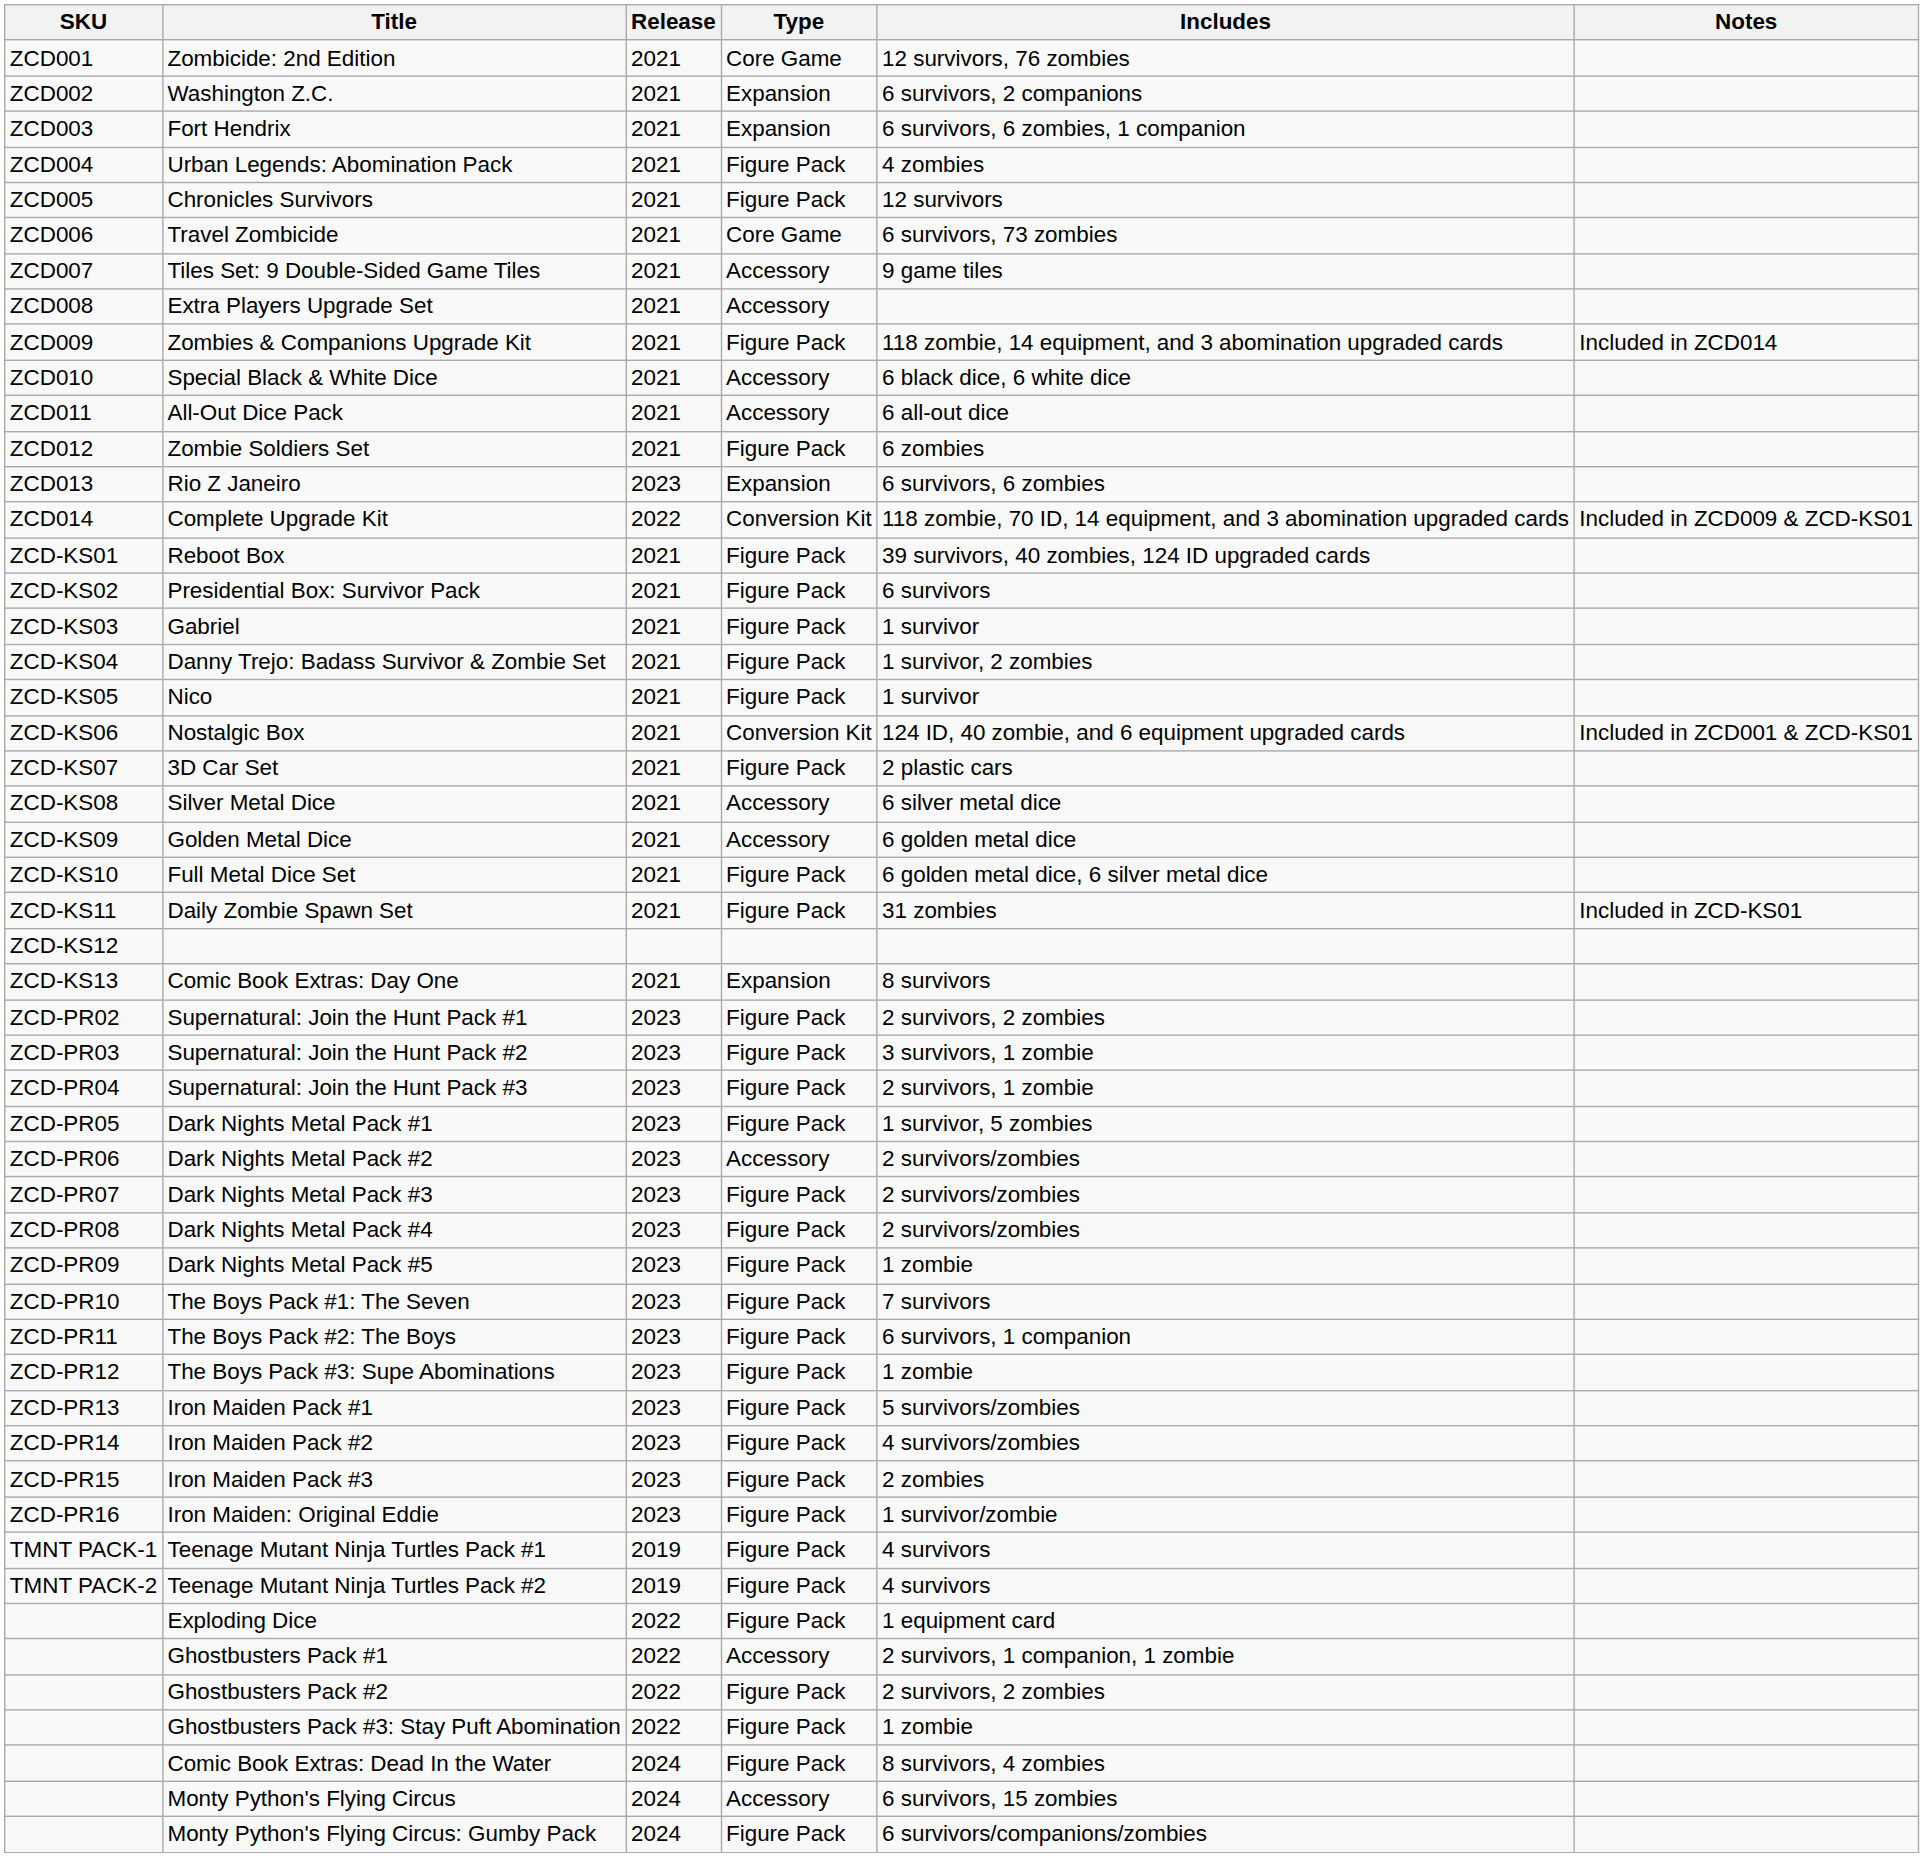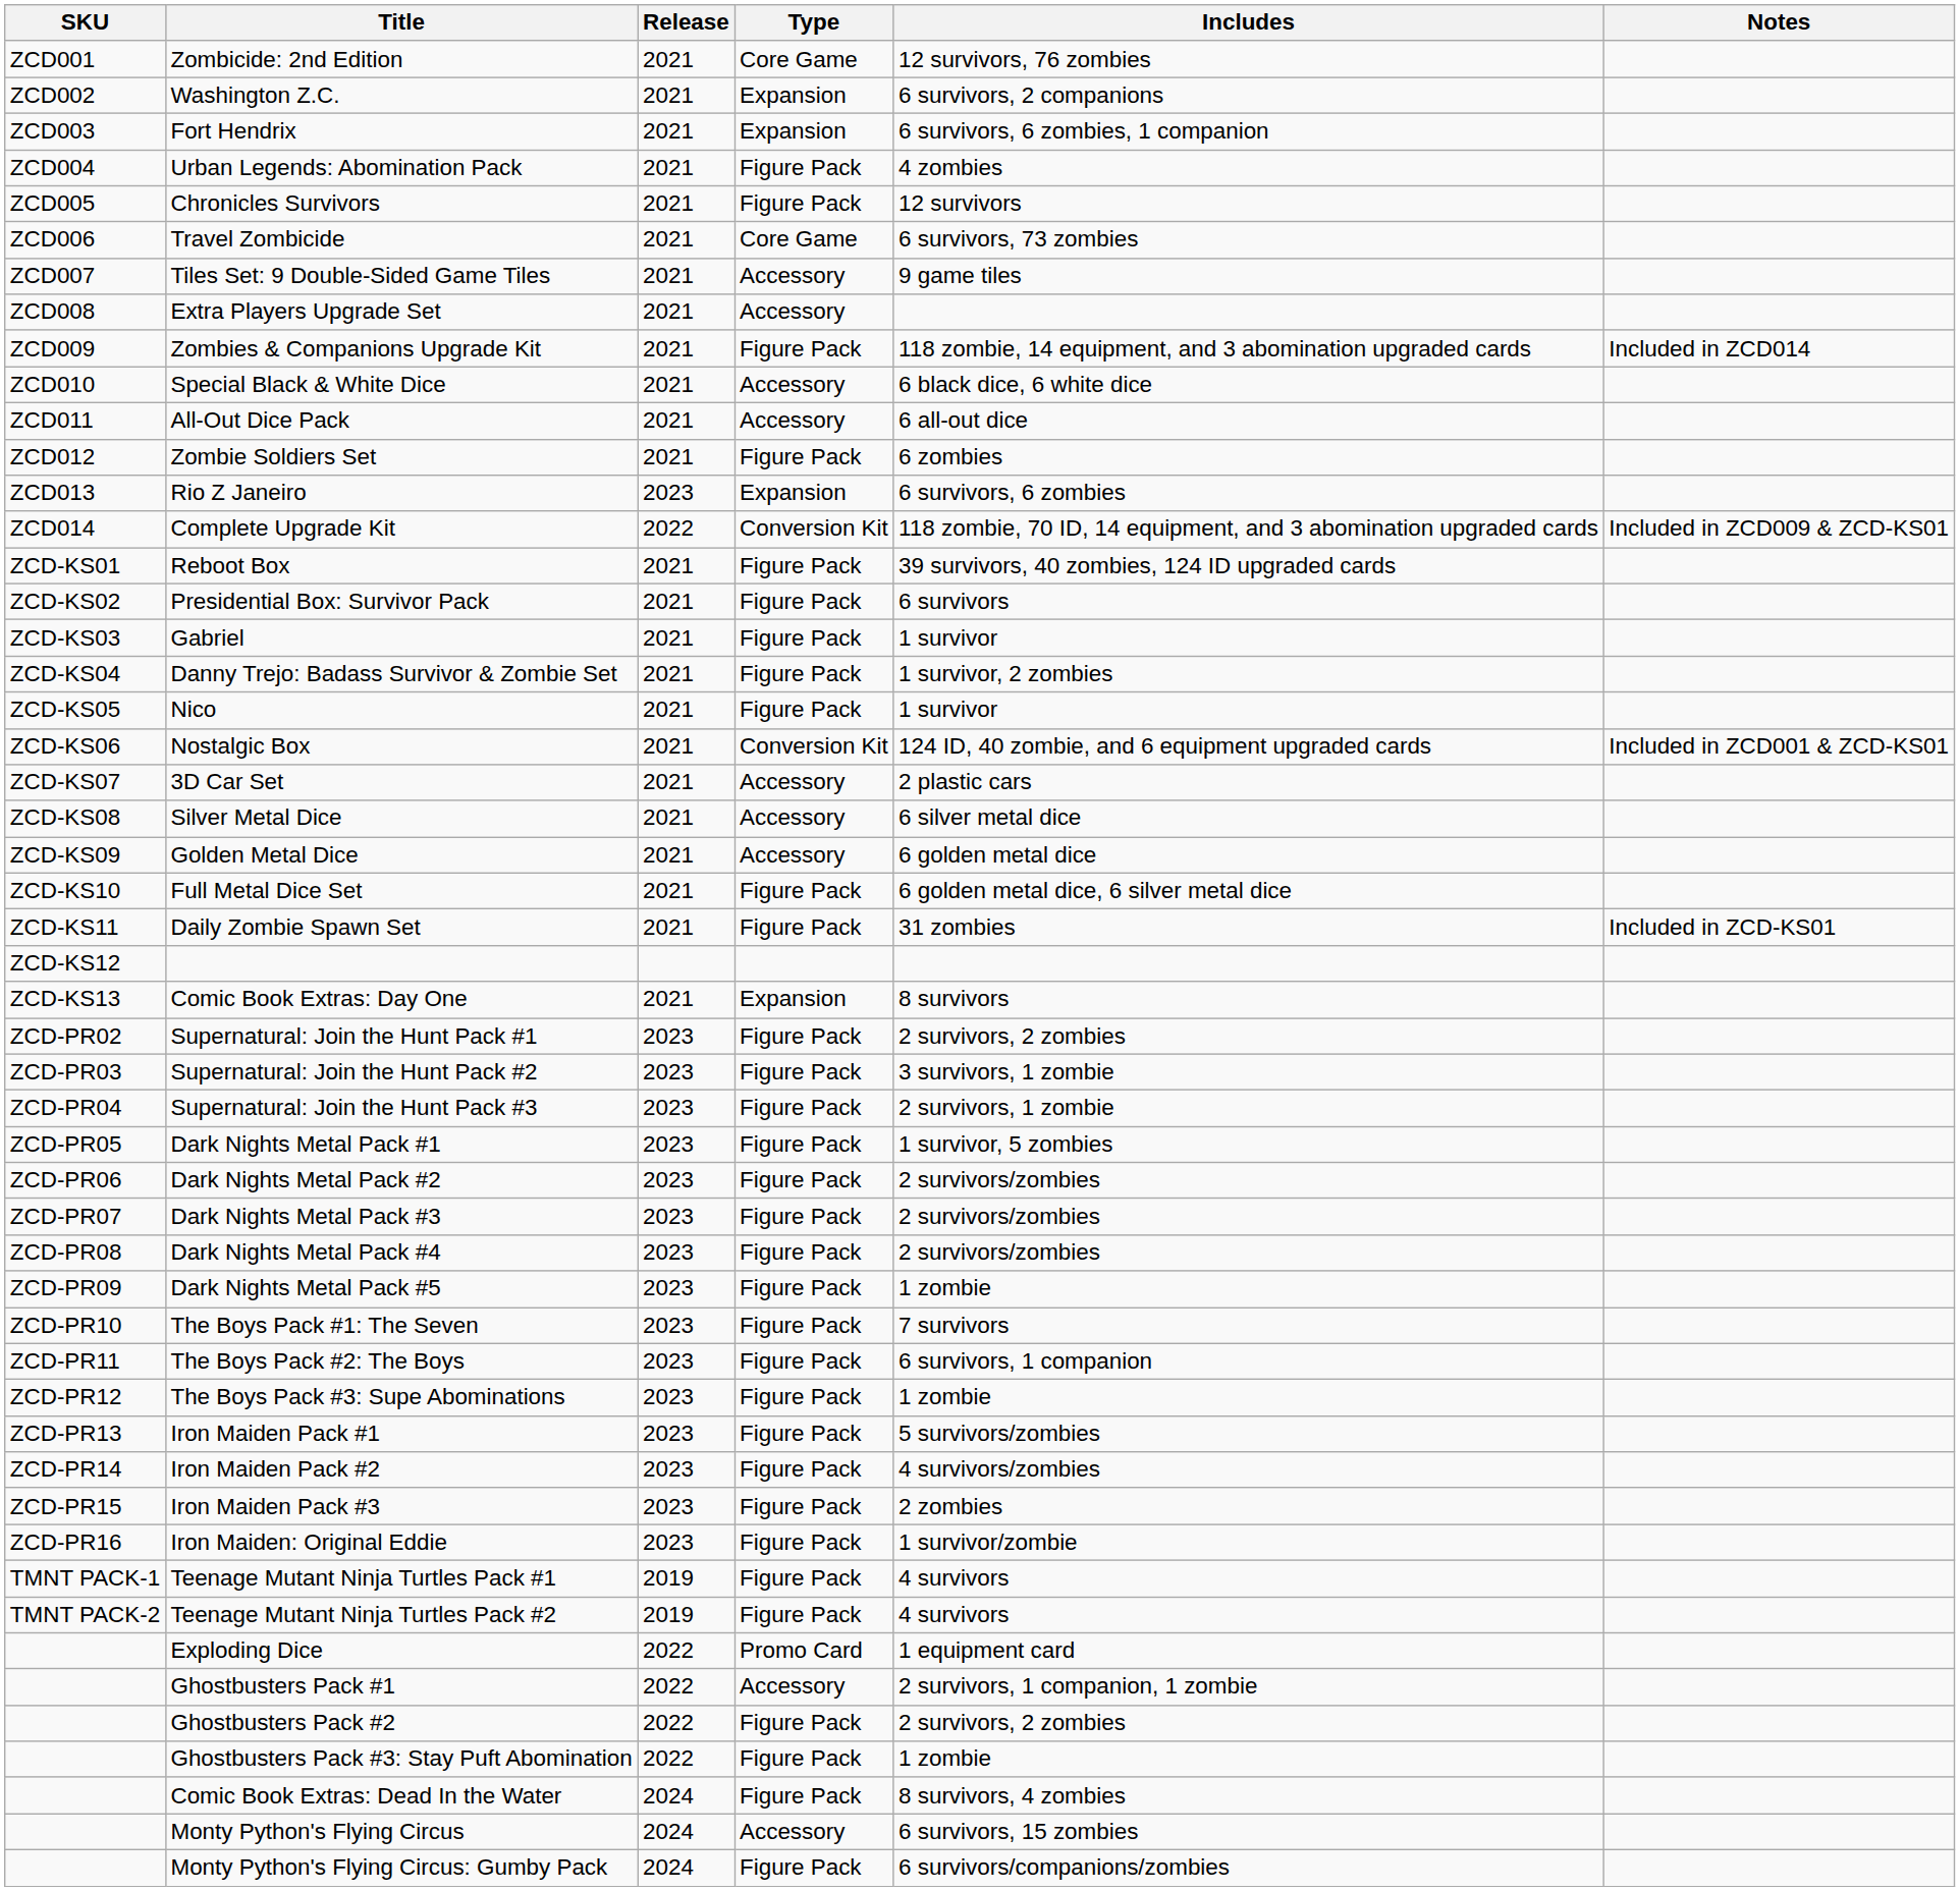3D Car Set | Type: Figure Pack -> Accessory
Dark Nights Metal Pack #2 | Type: Accessory -> Figure Pack
Exploding Dice | Type: Figure Pack -> Promo Card
